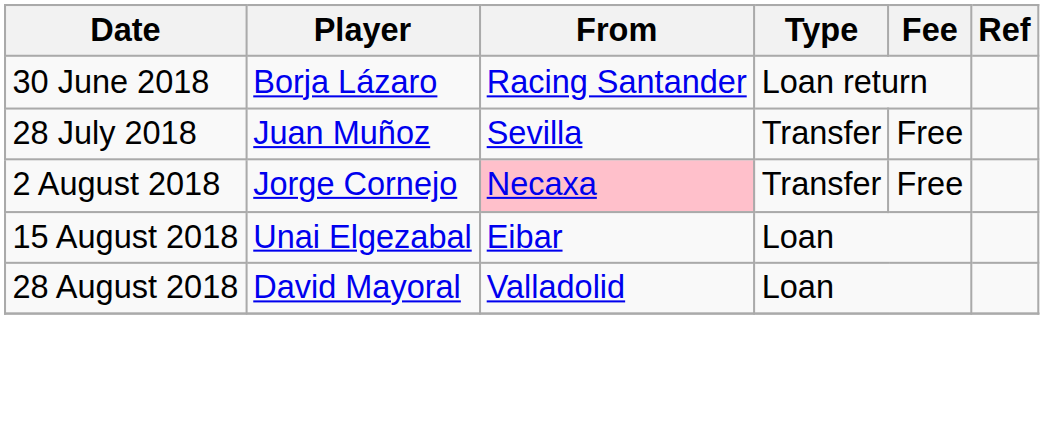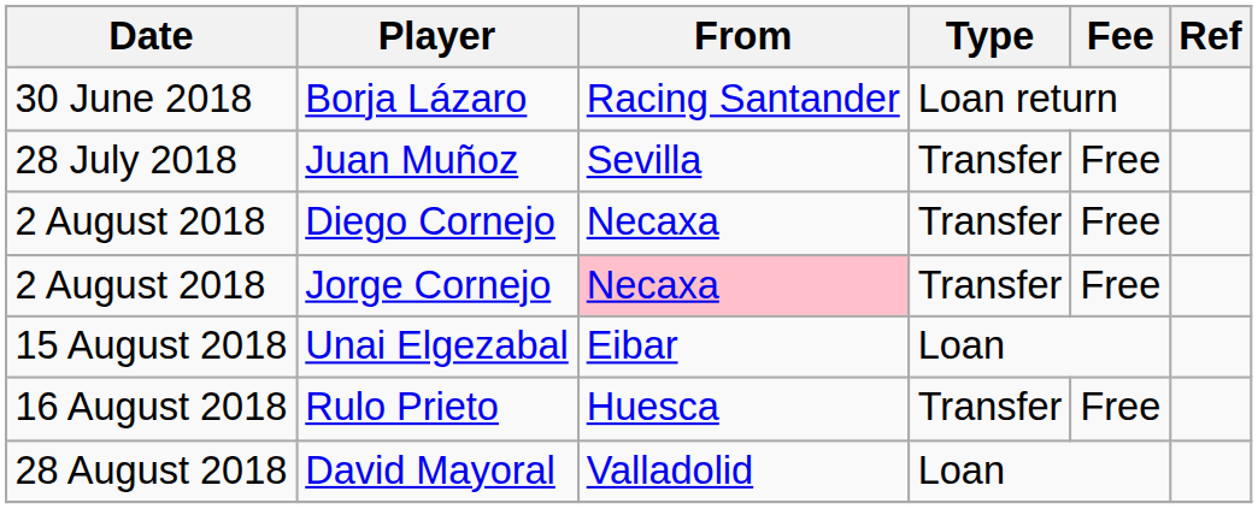+ row: 2 August 2018 | Diego Cornejo | Necaxa | Transfer | Free
+ row: 16 August 2018 | Rulo Prieto | Huesca | Transfer | Free
